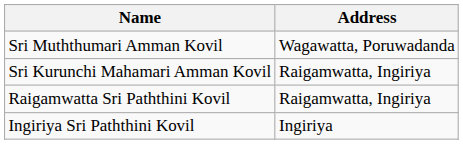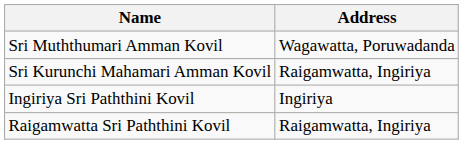rows swapped: Ingiriya Sri Paththini Kovil <-> Raigamwatta Sri Paththini Kovil
